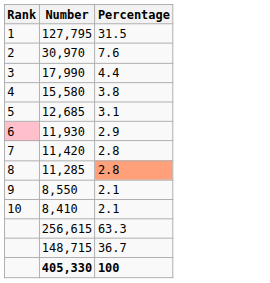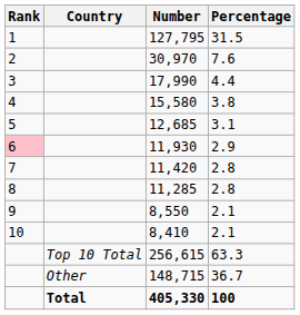+ column: Country | Top 10 Total | Other | Total
11,285 | Percentage: lightsalmon background -> no background
